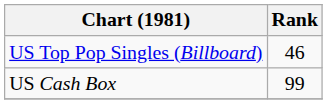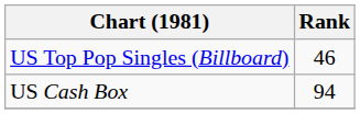US Cash Box | Rank: 99 -> 94
